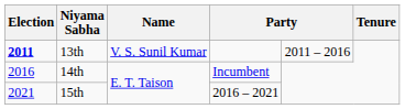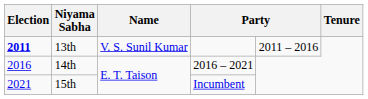14th | column 4: Incumbent -> 2016 – 2021
15th | column 4: 2016 – 2021 -> Incumbent
